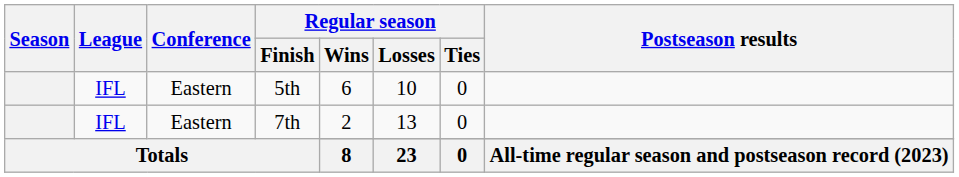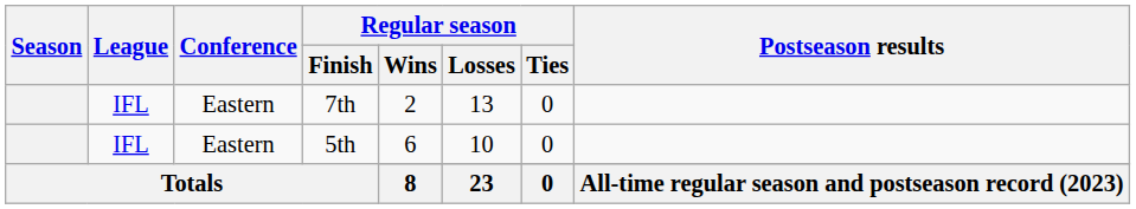rows swapped: 7th <-> 5th
